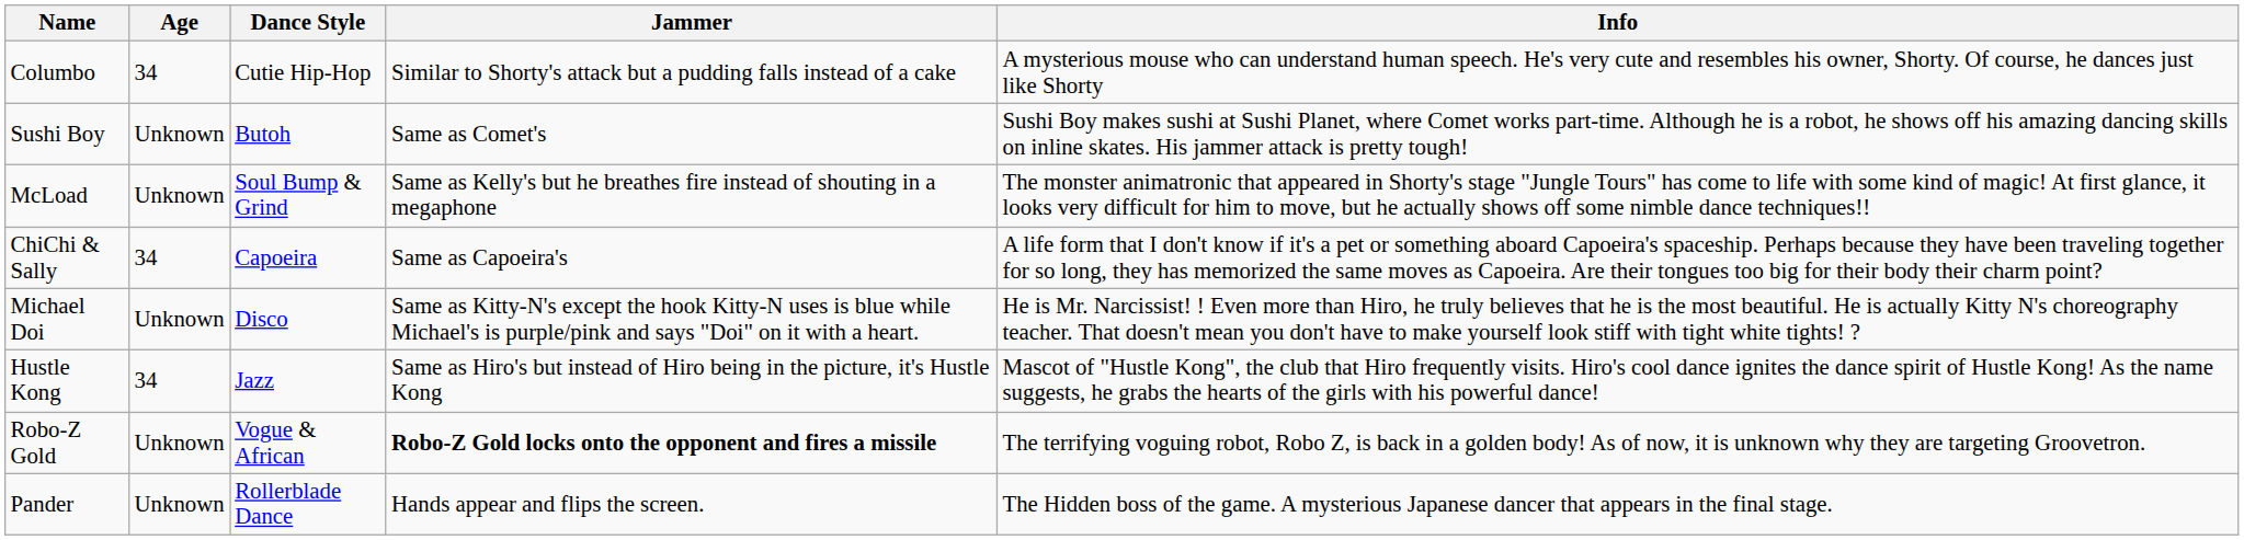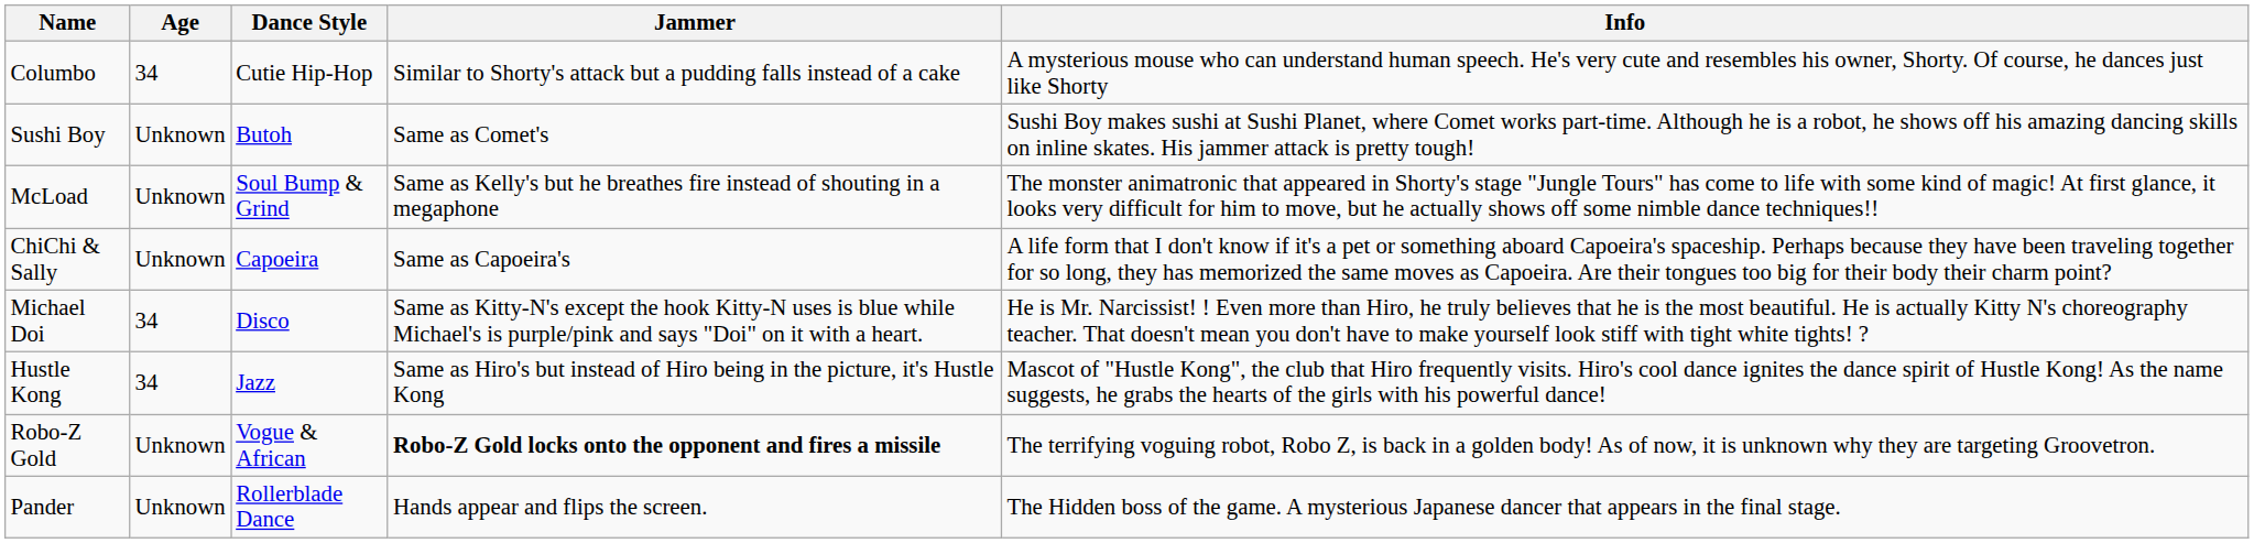ChiChi & Sally | Age: 34 -> Unknown
Michael Doi | Age: Unknown -> 34
